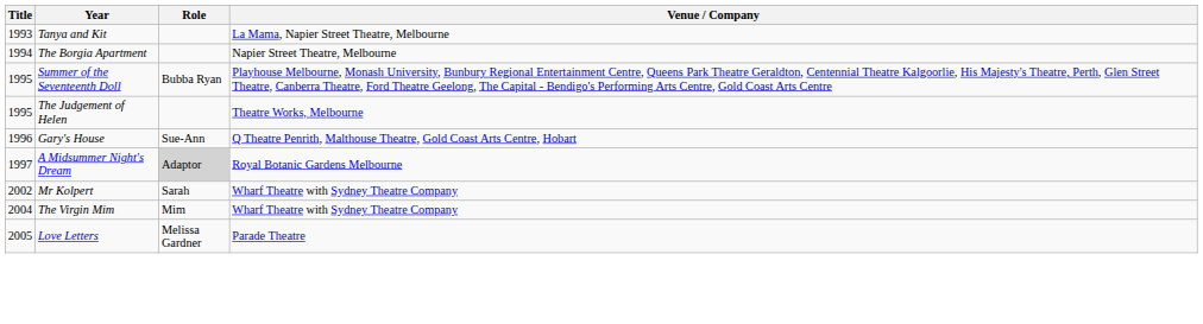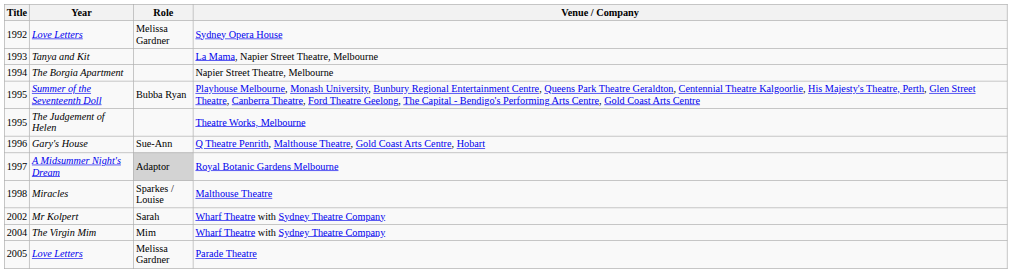+ row: 1992 | Love Letters | Melissa Gardner | Sydney Opera House
+ row: 1998 | Miracles | Sparkes / Louise | Malthouse Theatre
